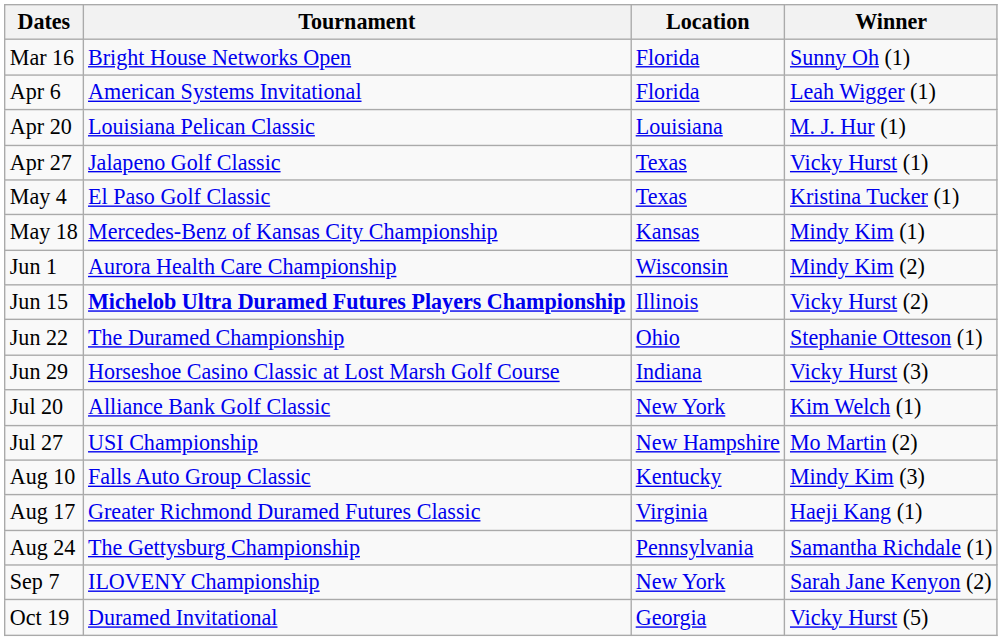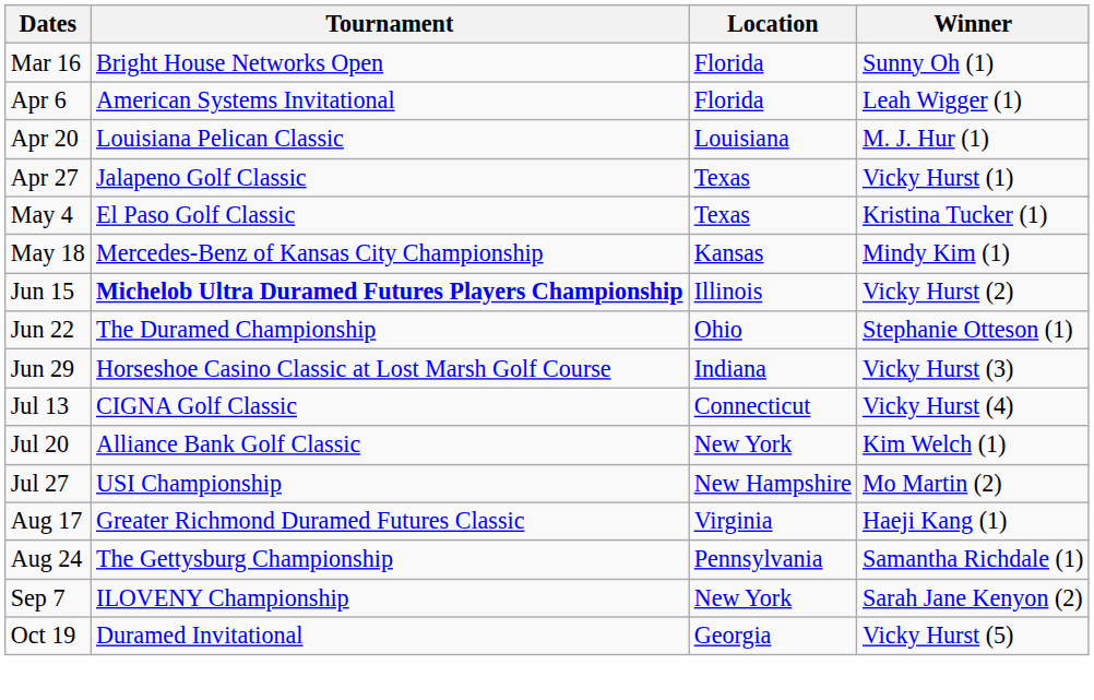- row: Jun 1 | Aurora Health Care Championship | Wisconsin | Mindy Kim (2)
+ row: Jul 13 | CIGNA Golf Classic | Connecticut | Vicky Hurst (4)
- row: Aug 10 | Falls Auto Group Classic | Kentucky | Mindy Kim (3)
